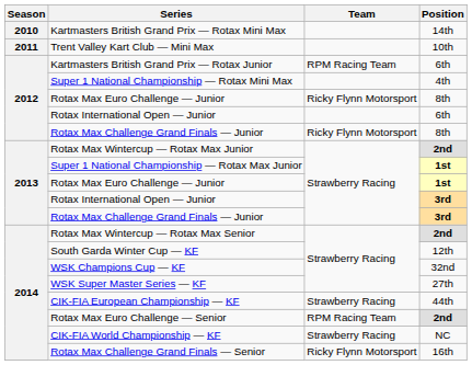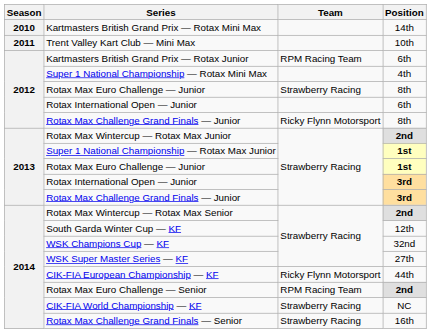Rotax Max Euro Challenge — Junior / 8th | Team: Ricky Flynn Motorsport -> Strawberry Racing
CIK-FIA European Championship — KF | Team: Strawberry Racing -> Ricky Flynn Motorsport
Rotax Max Challenge Grand Finals — Senior | Team: Ricky Flynn Motorsport -> Strawberry Racing
